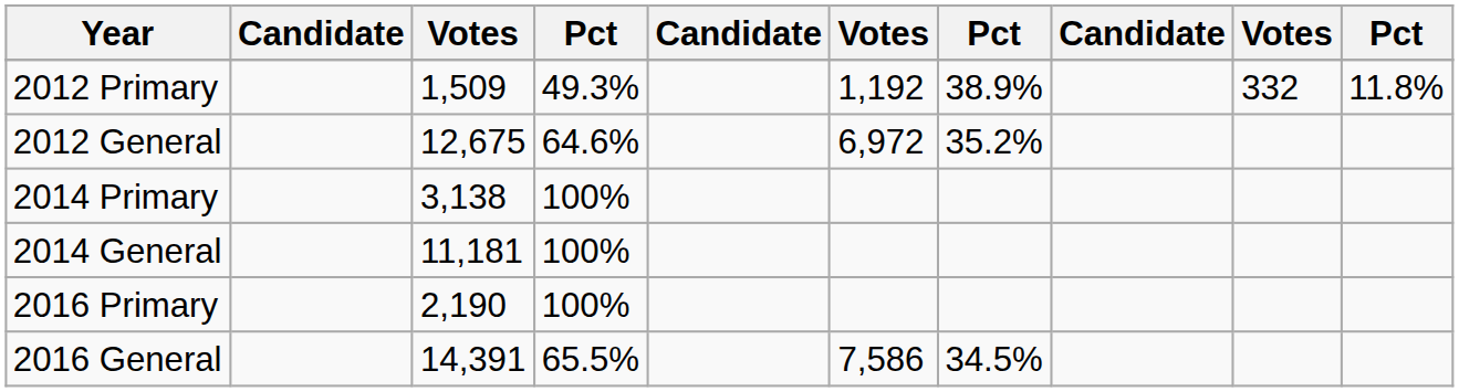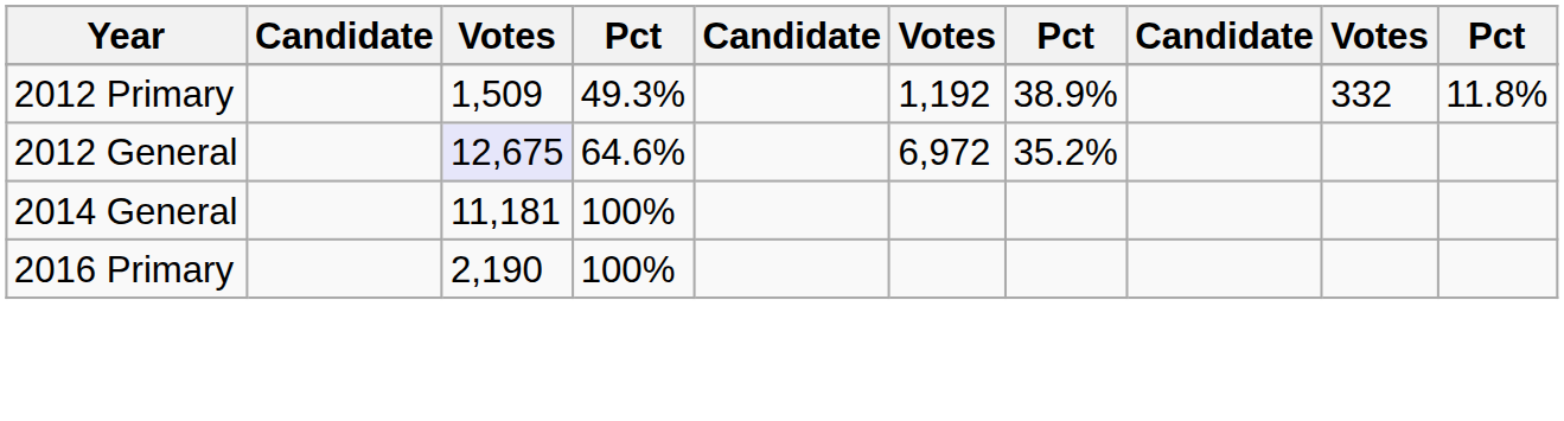2012 General | column 3: no background -> lavender background
- row: 2014 Primary | 3,138 | 100%
- row: 2016 General | 14,391 | 65.5% | 7,586 | 34.5%
